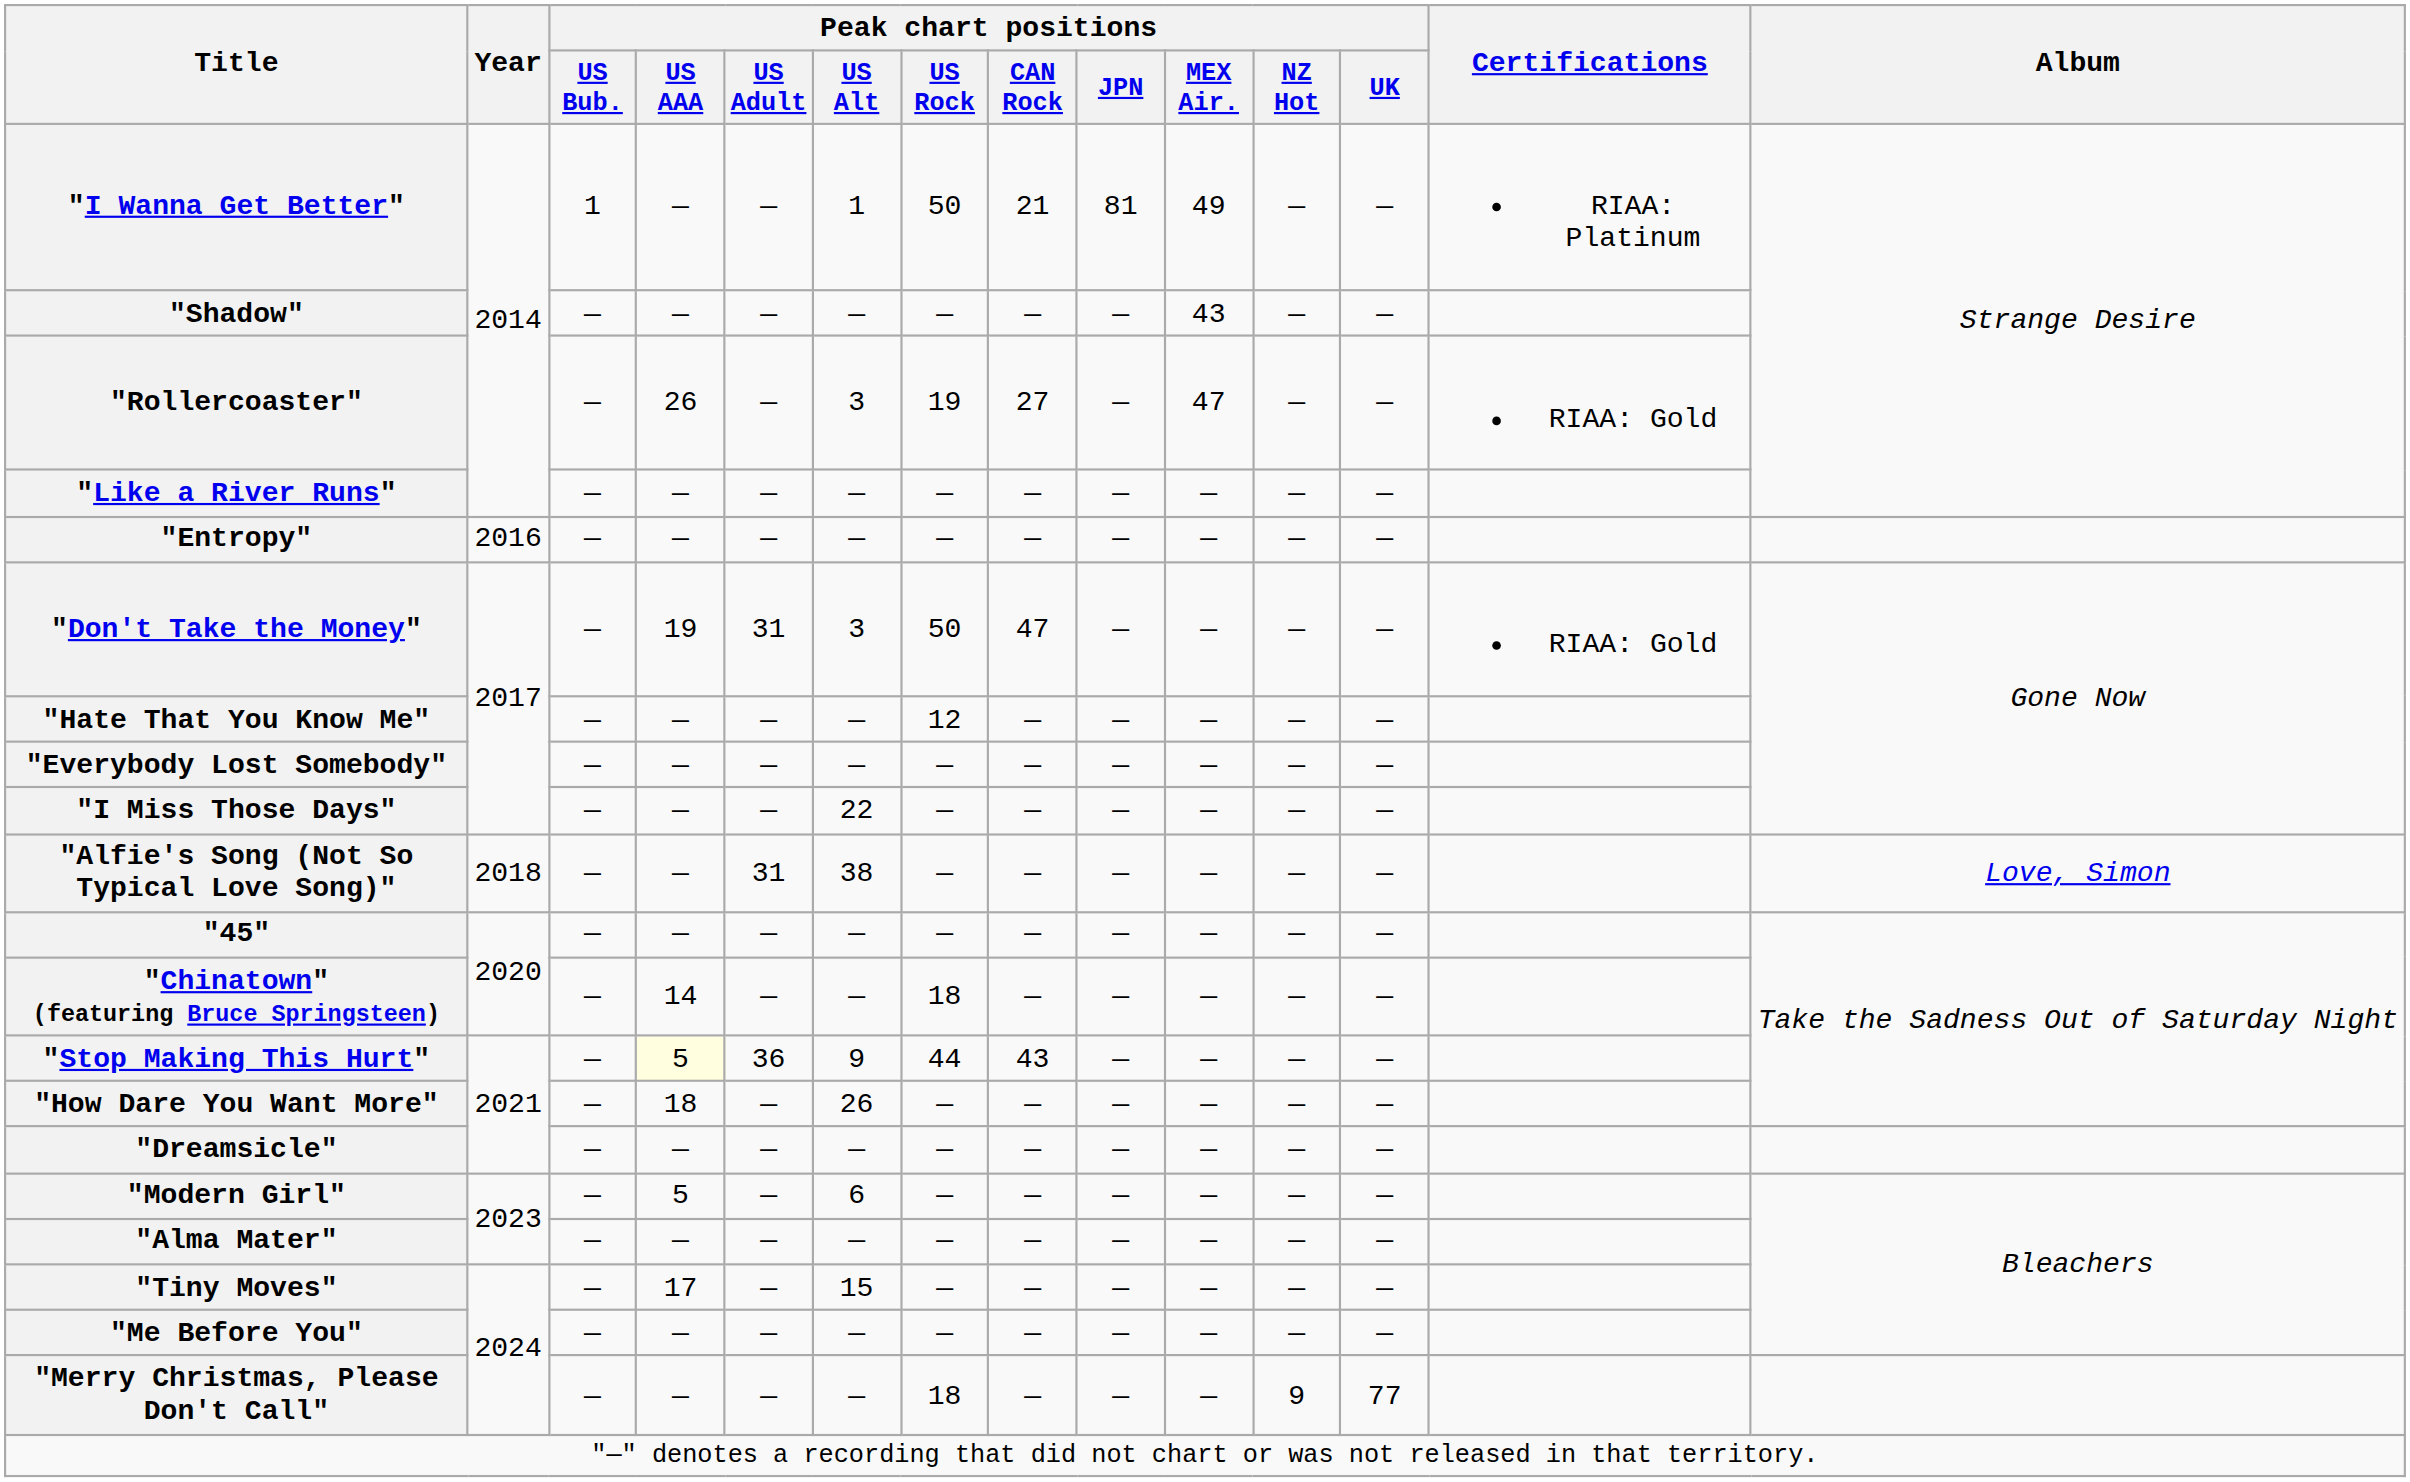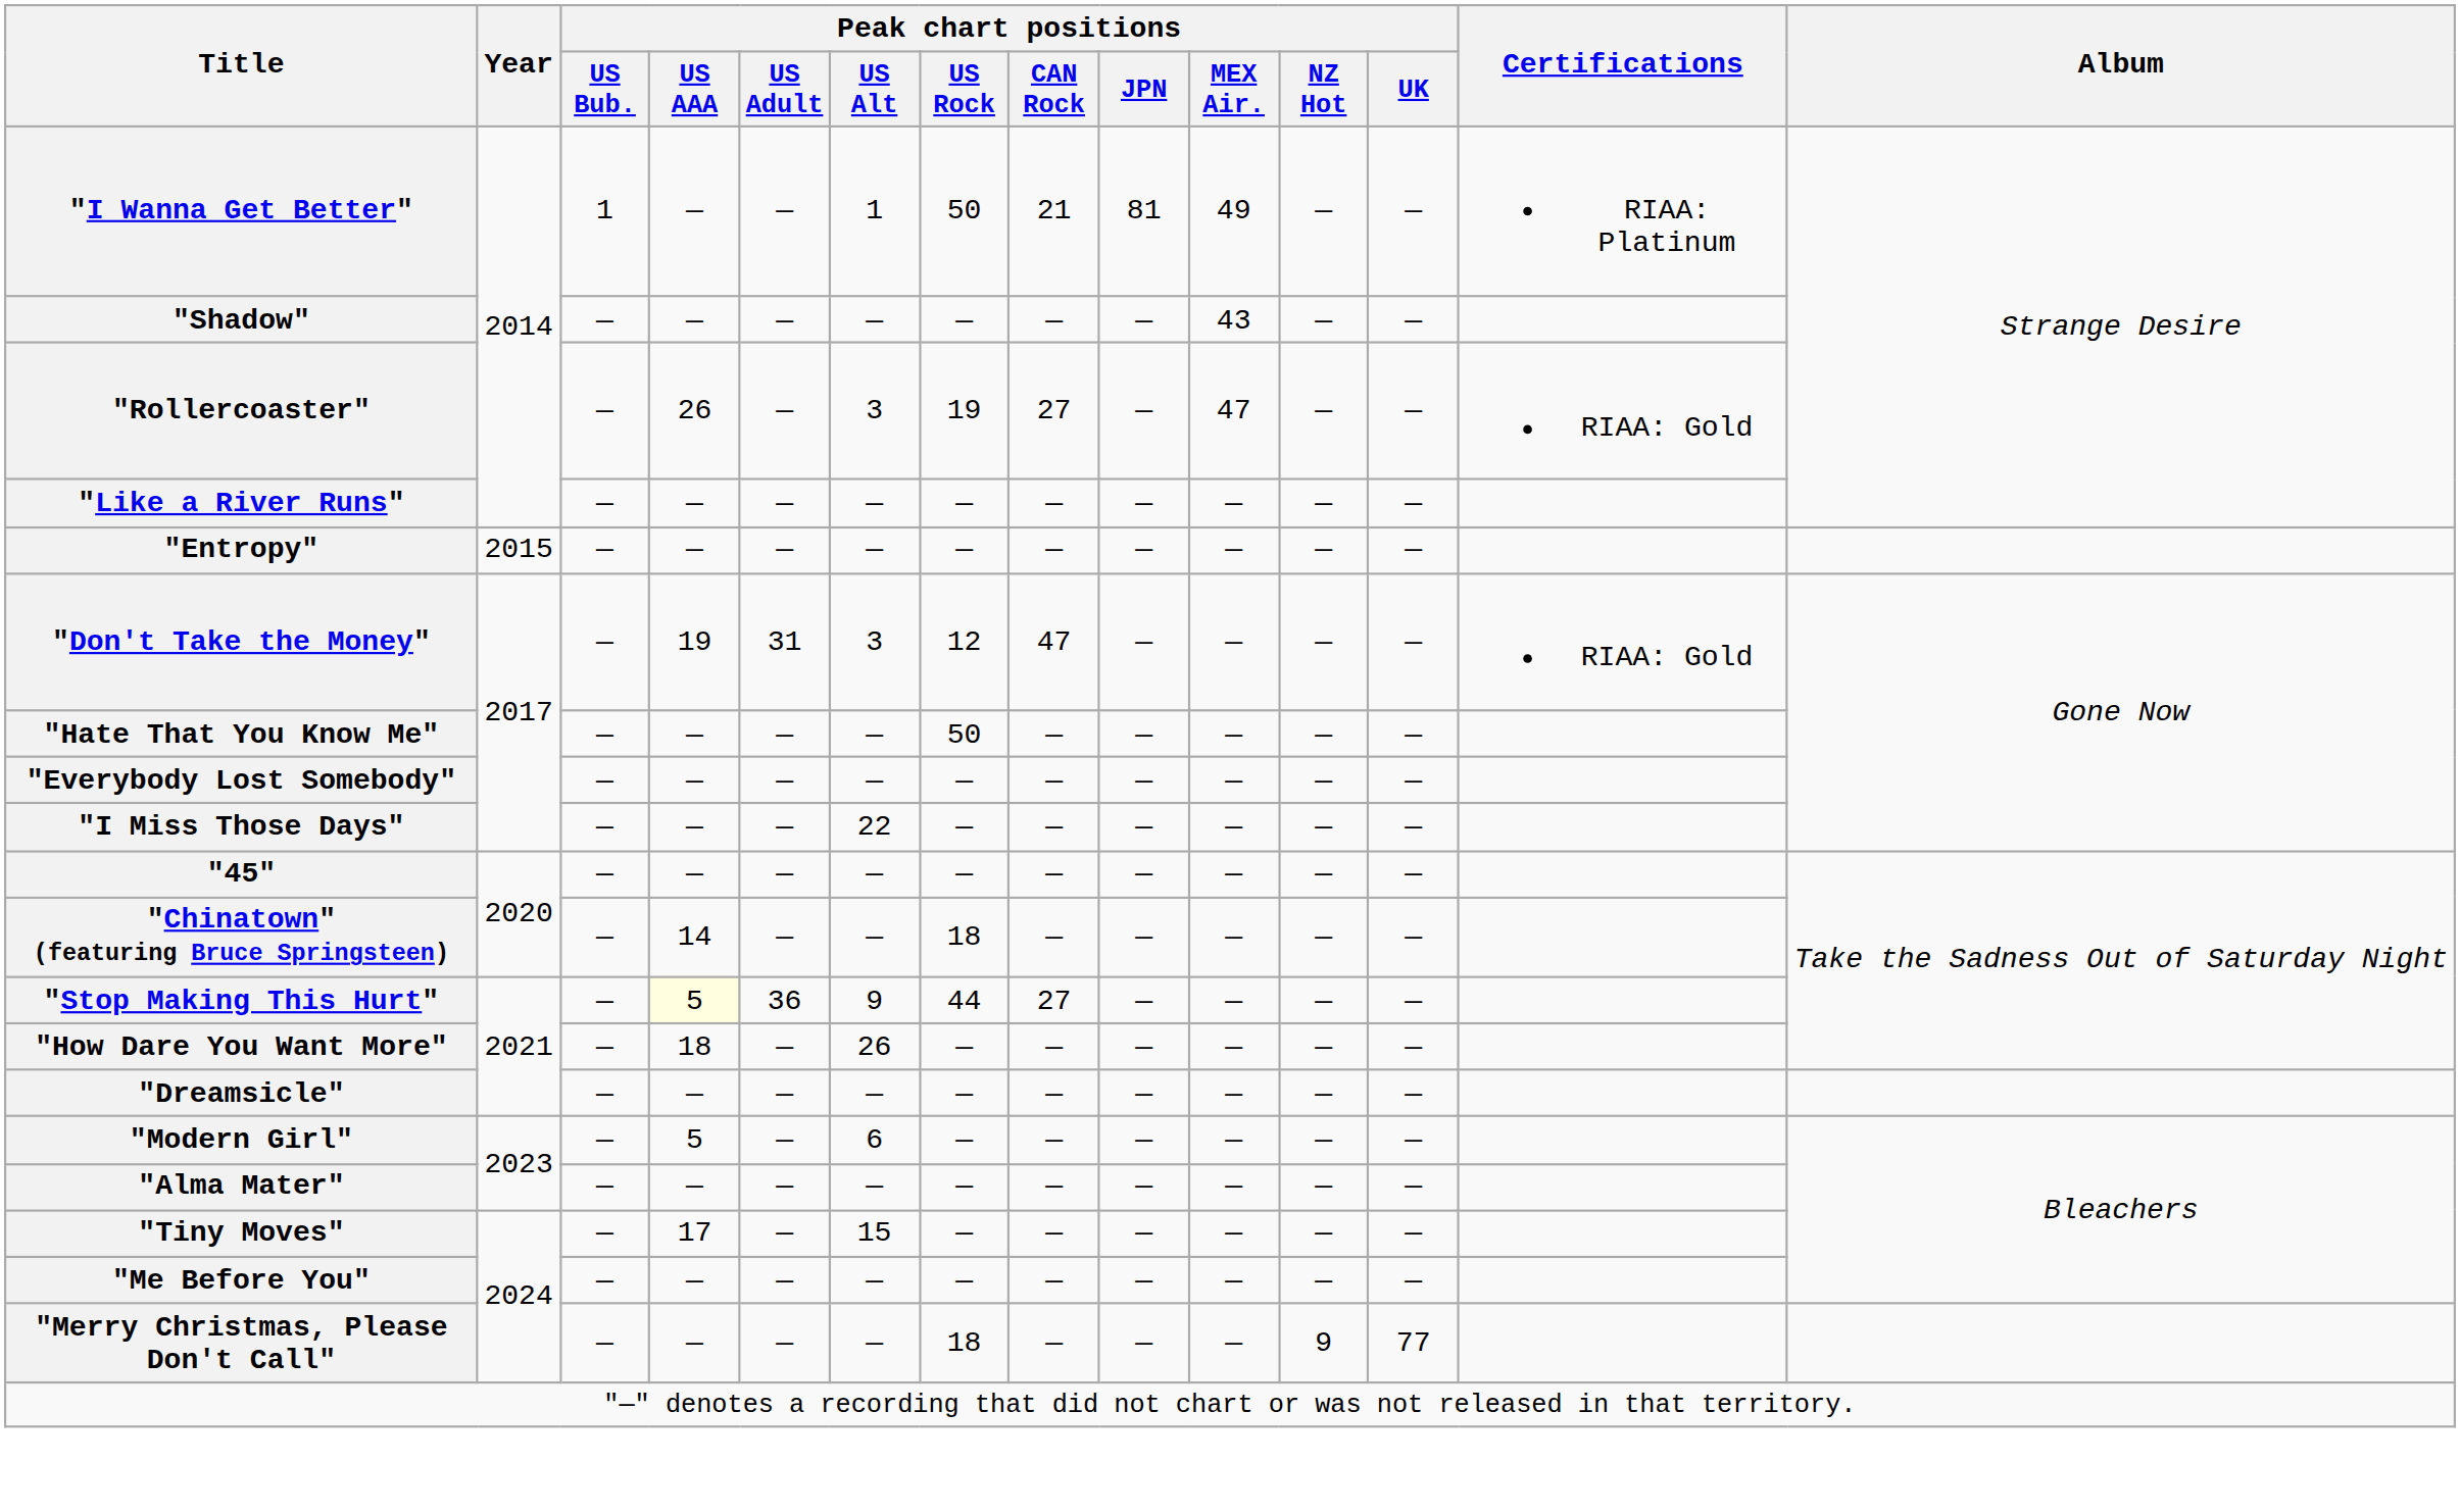"Entropy" | Year: 2016 -> 2015
"Don't Take the Money" | Peak chart positions / US Rock: 50 -> 12
"Hate That You Know Me" | Peak chart positions / US Rock: 12 -> 50
- row: "Alfie's Song (Not So Typical Love Song)" | 2018 | — | — | 31 | 38 | — | — | — | — | — | — | Love, Simon
"Stop Making This Hurt" | Peak chart positions / CAN Rock: 43 -> 27
